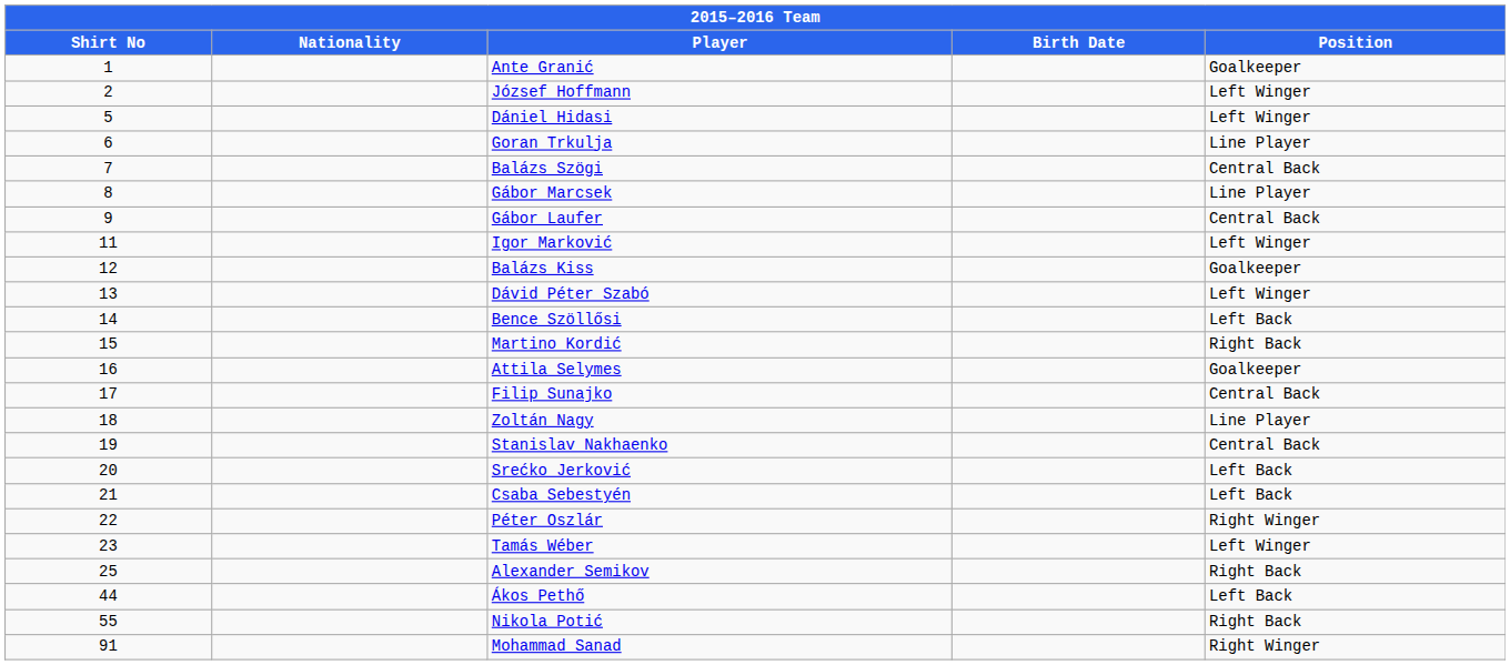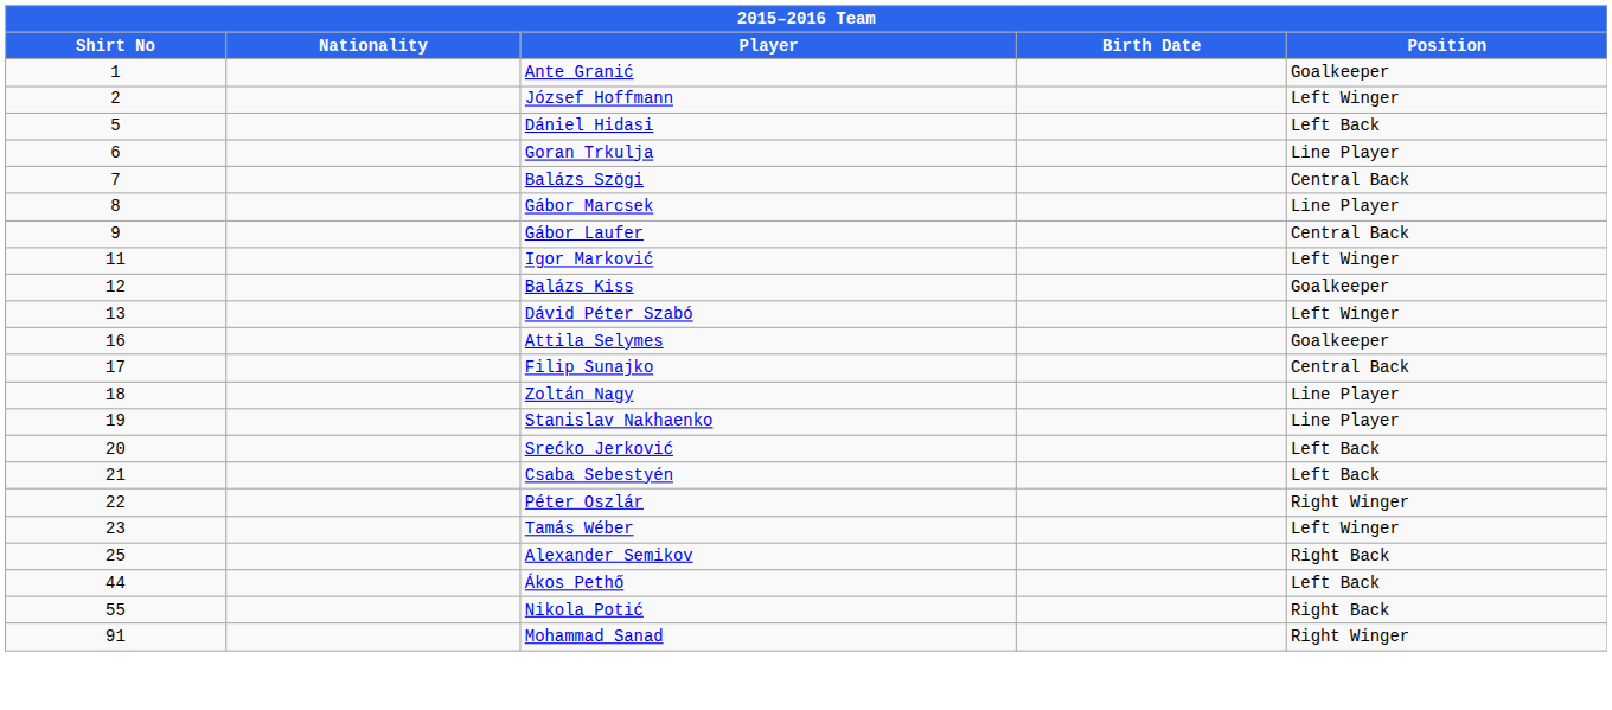Dániel Hidasi | Position: Left Winger -> Left Back
- row: 14 | Bence Szöllősi | Left Back
- row: 15 | Martino Kordić | Right Back
Stanislav Nakhaenko | Position: Central Back -> Line Player
